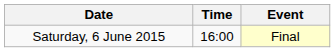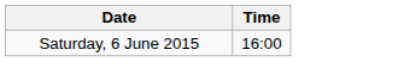- column: Event | Final
